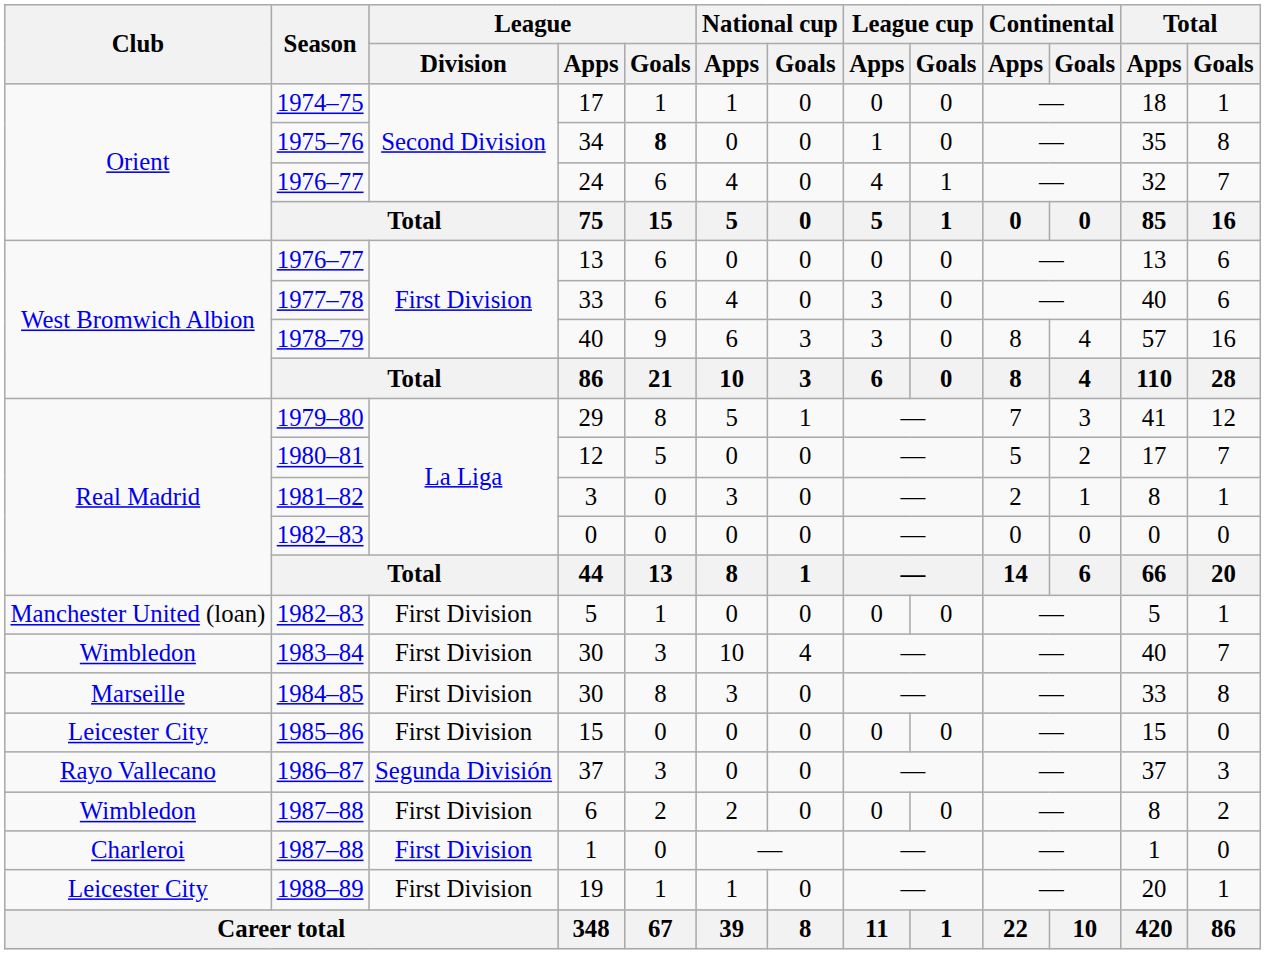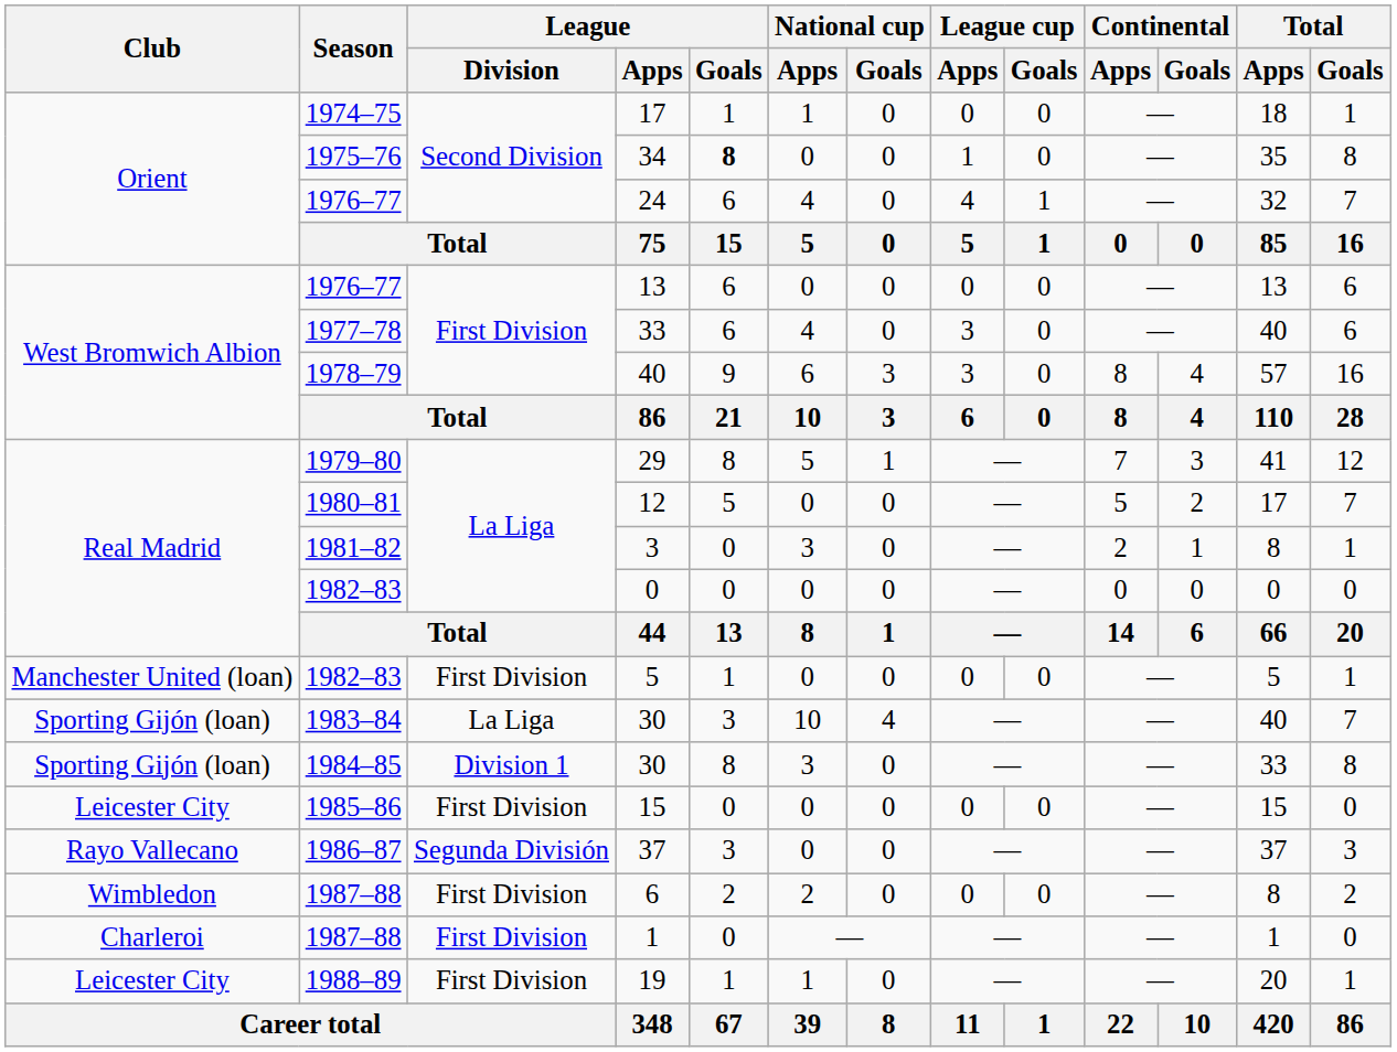1983–84 / 30 | Club: Wimbledon -> Sporting Gijón (loan)
1983–84 / 30 | League / Division: First Division -> La Liga
1984–85 / 30 | Club: Marseille -> Sporting Gijón (loan)
1984–85 / 30 | League / Division: First Division -> Division 1
